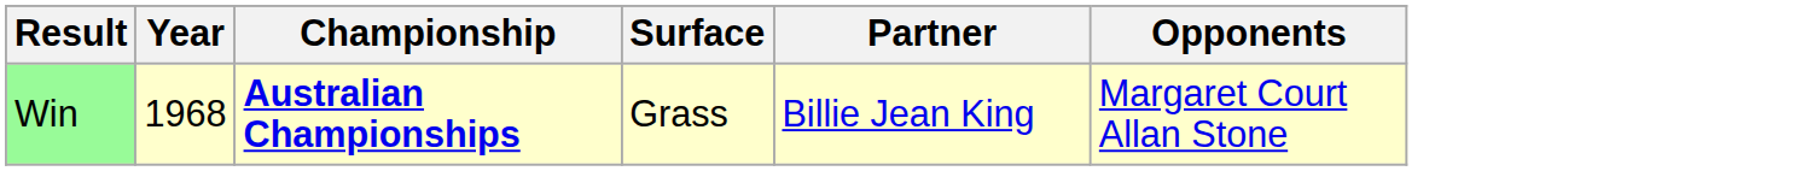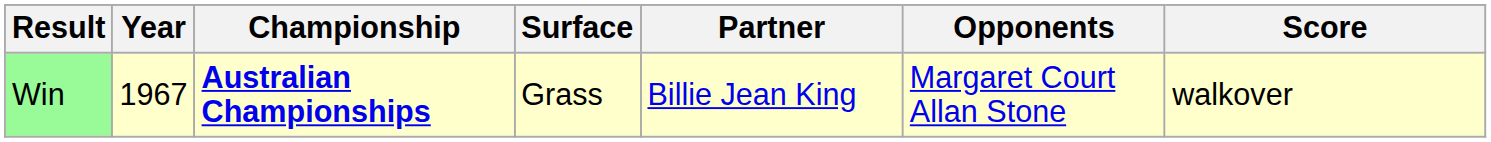+ column: Score | walkover
Win | Year: 1968 -> 1967
